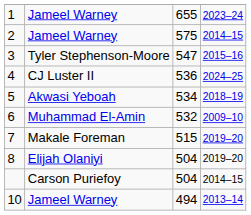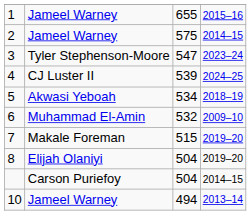1 | column 4: 2023–24 -> 2015–16
3 | column 4: 2015–16 -> 2023–24
4 | column 3: 536 -> 539
